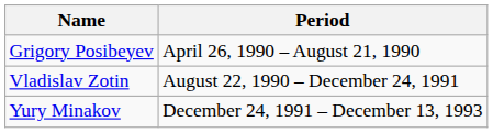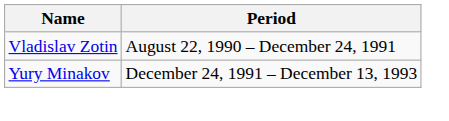- row: Grigory Posibeyev | April 26, 1990 – August 21, 1990
